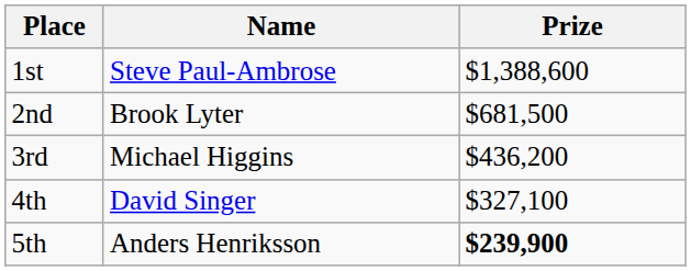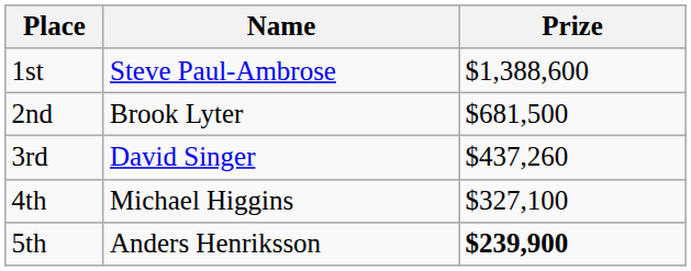3rd | Name: Michael Higgins -> David Singer
3rd | Prize: $436,200 -> $437,260
4th | Name: David Singer -> Michael Higgins
